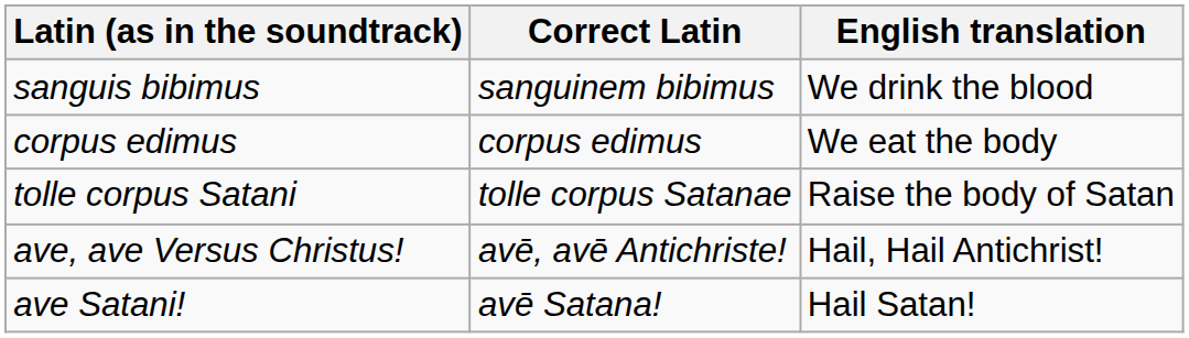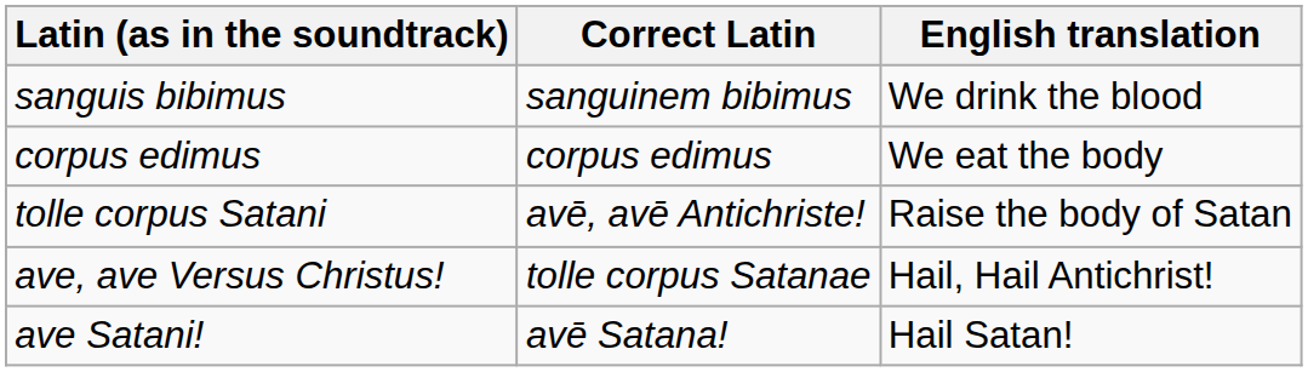tolle corpus Satani | Correct Latin: tolle corpus Satanae -> avē, avē Antichriste!
ave, ave Versus Christus! | Correct Latin: avē, avē Antichriste! -> tolle corpus Satanae
